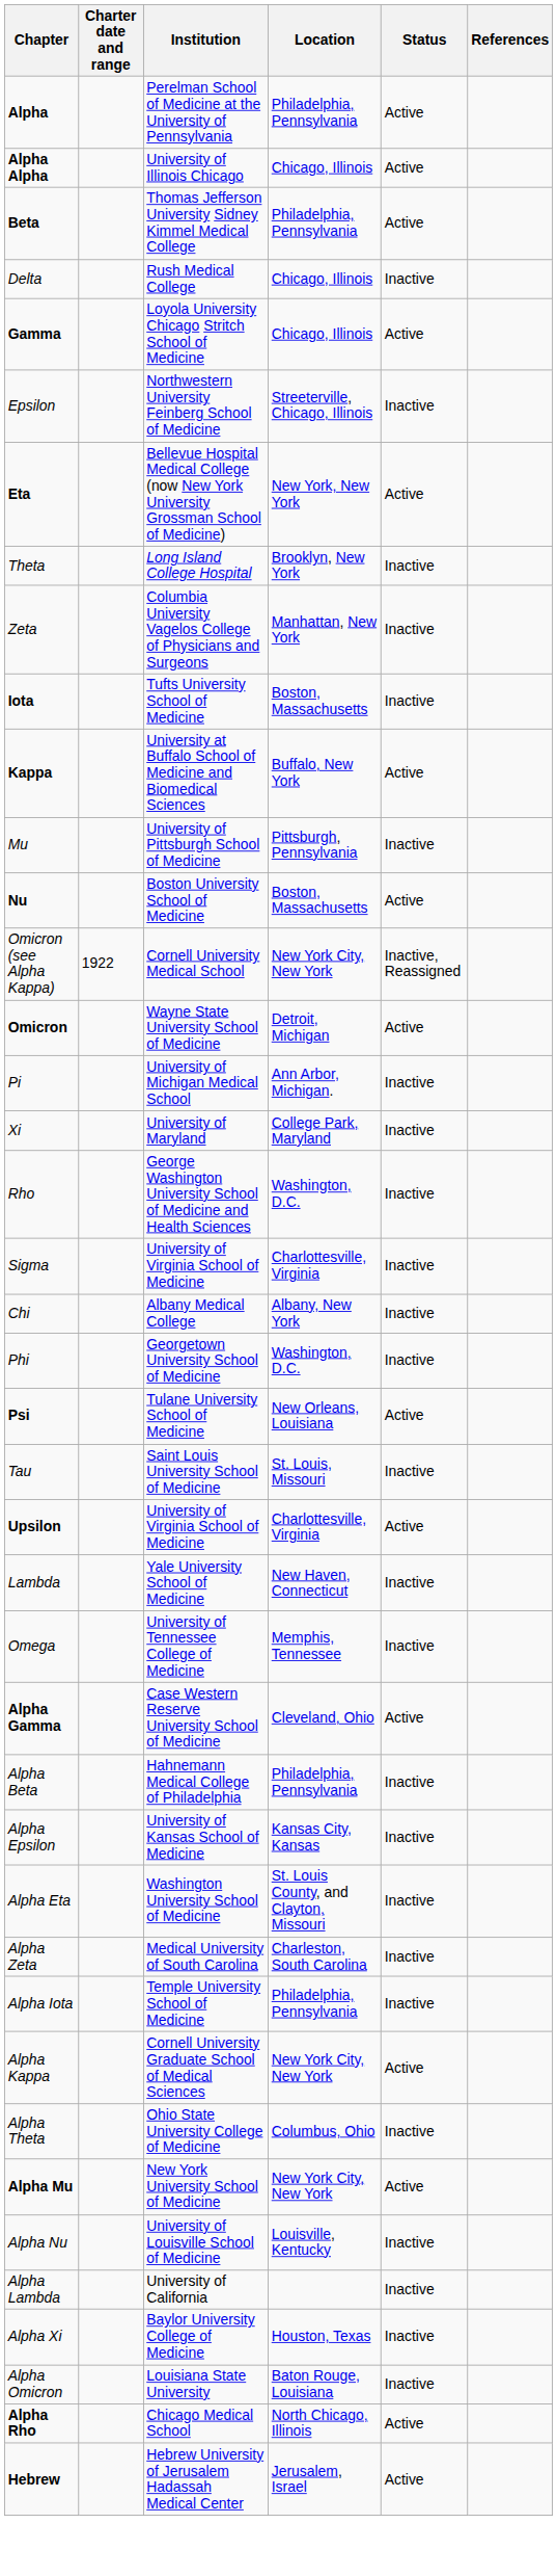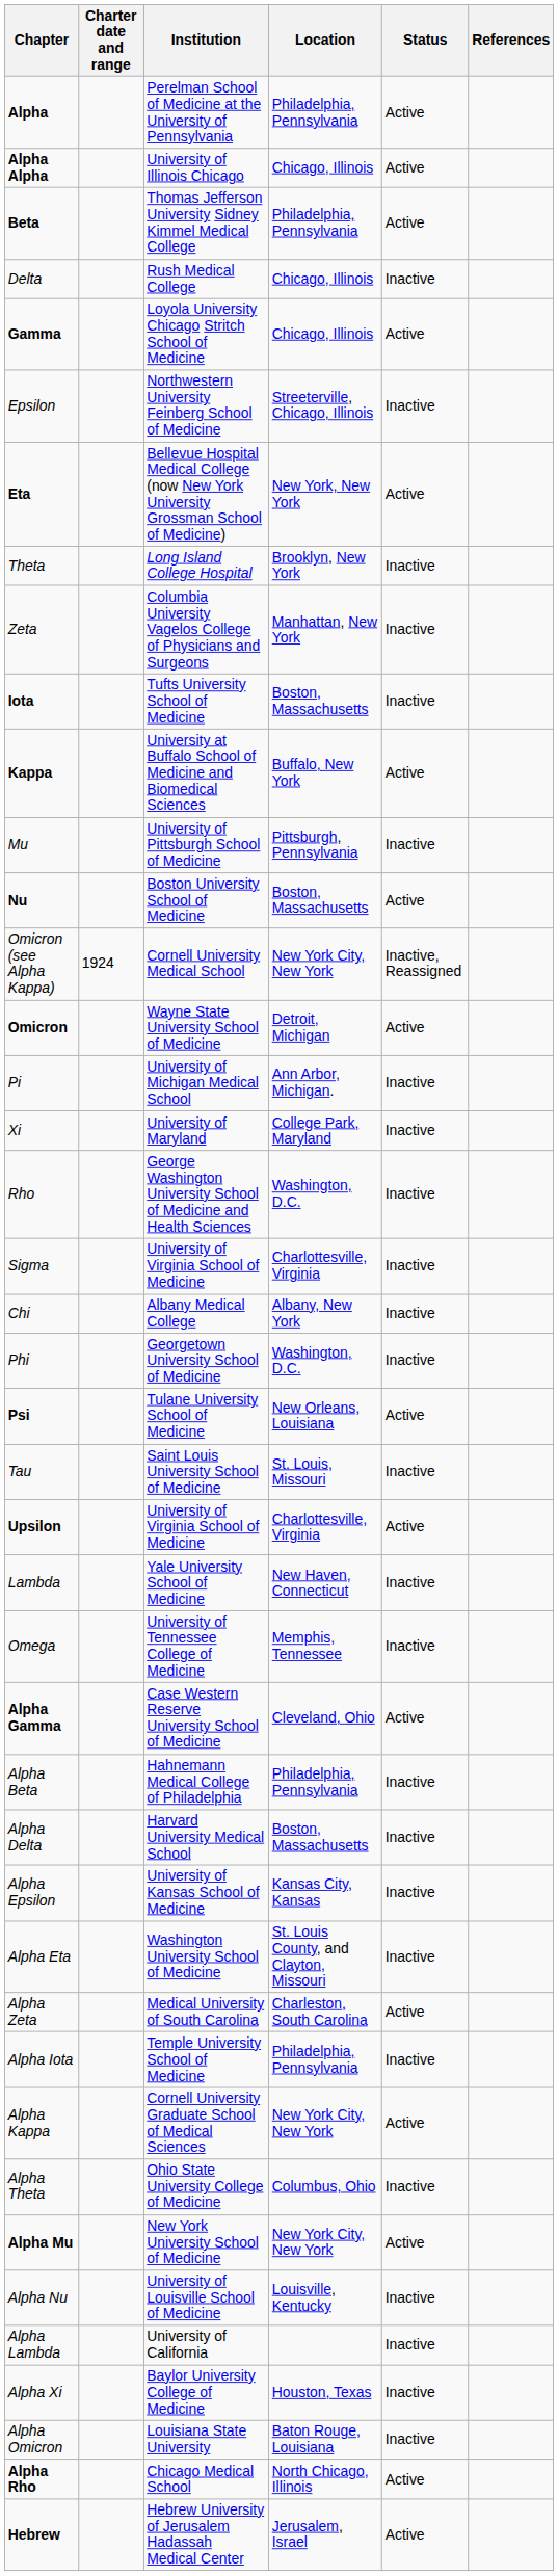Omicron (see Alpha Kappa) | Charter date and range: 1922 -> 1924
+ row: Alpha Delta | Harvard University Medical School | Boston, Massachusetts | Inactive
Alpha Zeta | Status: Inactive -> Active
